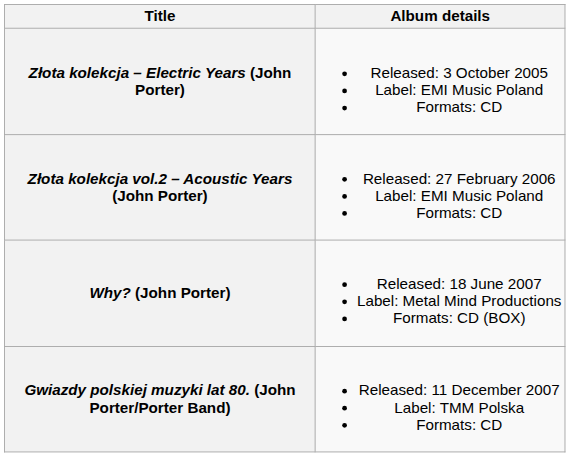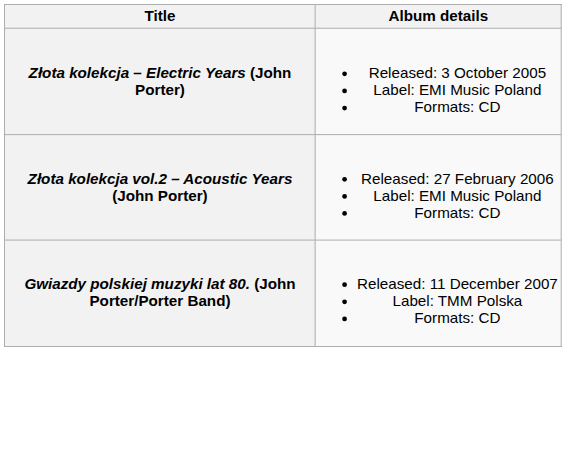- row: Why? (John Porter) | Released: 18 June 2007 Label: Metal Mind Productions Formats: CD (BOX)
